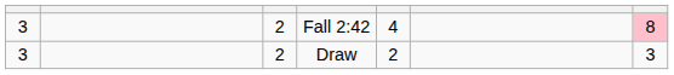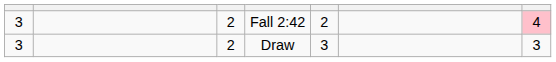Fall 2:42 | column 5: 4 -> 2
Fall 2:42 | column 7: 8 -> 4
Draw | column 5: 2 -> 3
